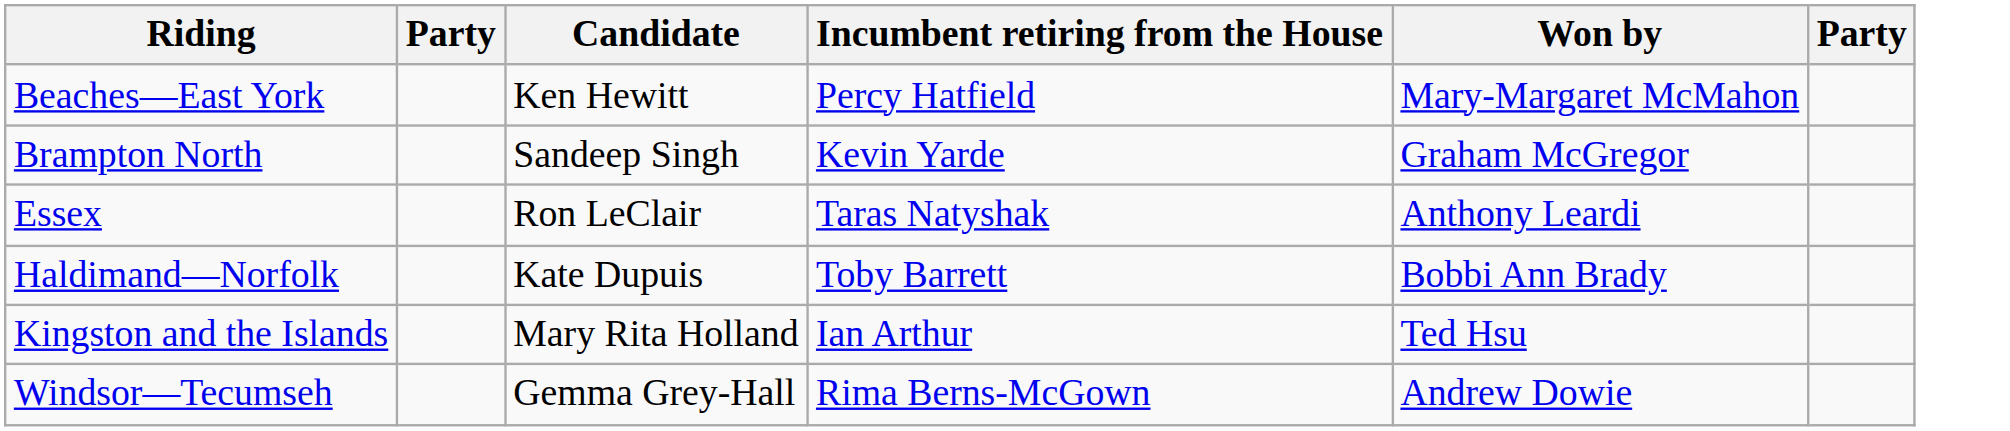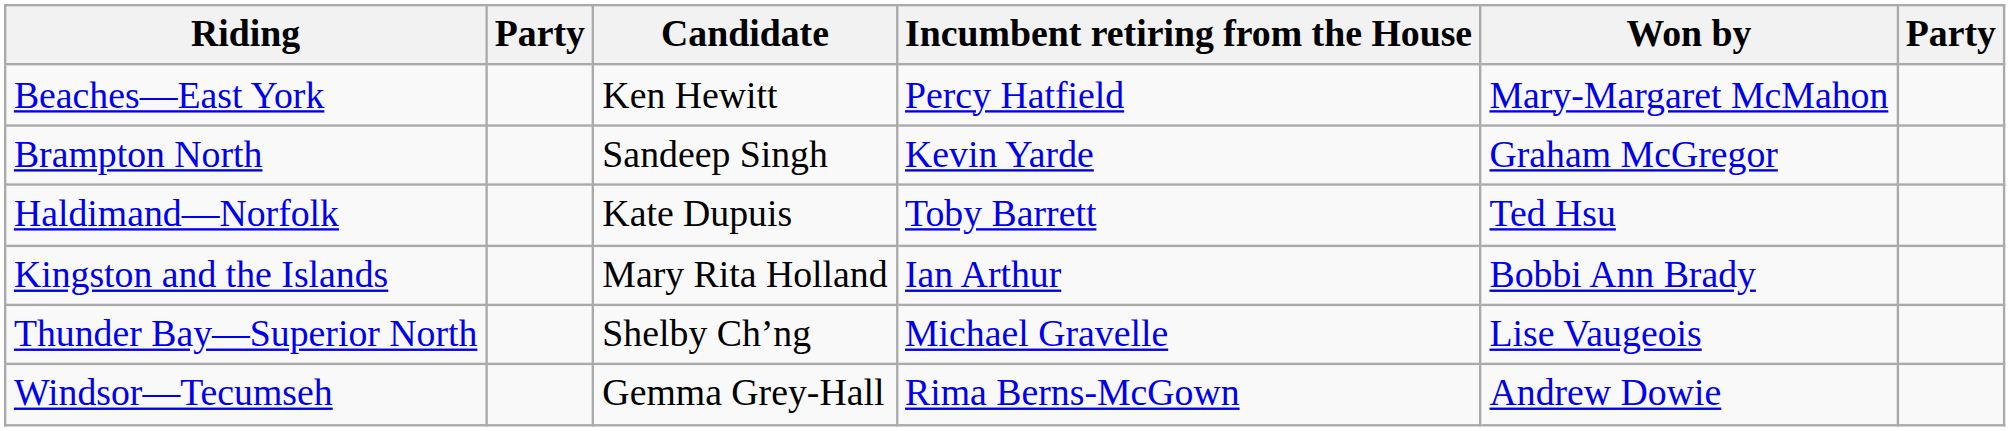- row: Essex | Ron LeClair | Taras Natyshak | Anthony Leardi
Haldimand—Norfolk | Won by: Bobbi Ann Brady -> Ted Hsu
Kingston and the Islands | Won by: Ted Hsu -> Bobbi Ann Brady
+ row: Thunder Bay—Superior North | Shelby Ch’ng | Michael Gravelle | Lise Vaugeois
